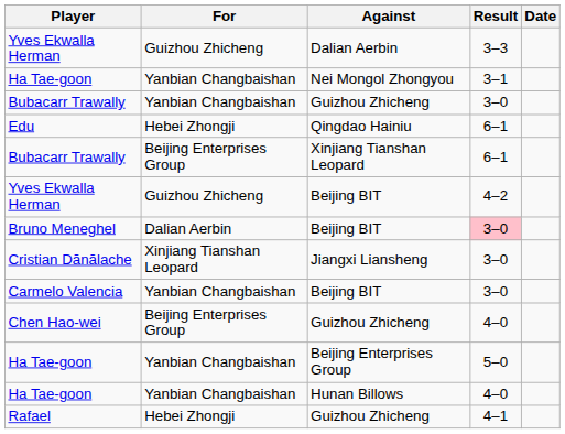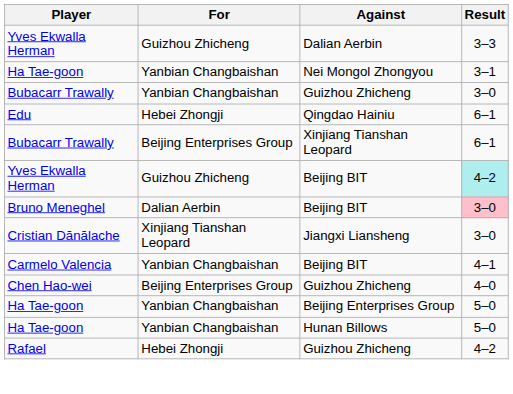- column: Date
Yves Ekwalla Herman / Beijing BIT | Result: no background -> paleturquoise background
Carmelo Valencia | Result: 3–0 -> 4–1
Ha Tae-goon / Hunan Billows | Result: 4–0 -> 5–0
Rafael | Result: 4–1 -> 4–2
